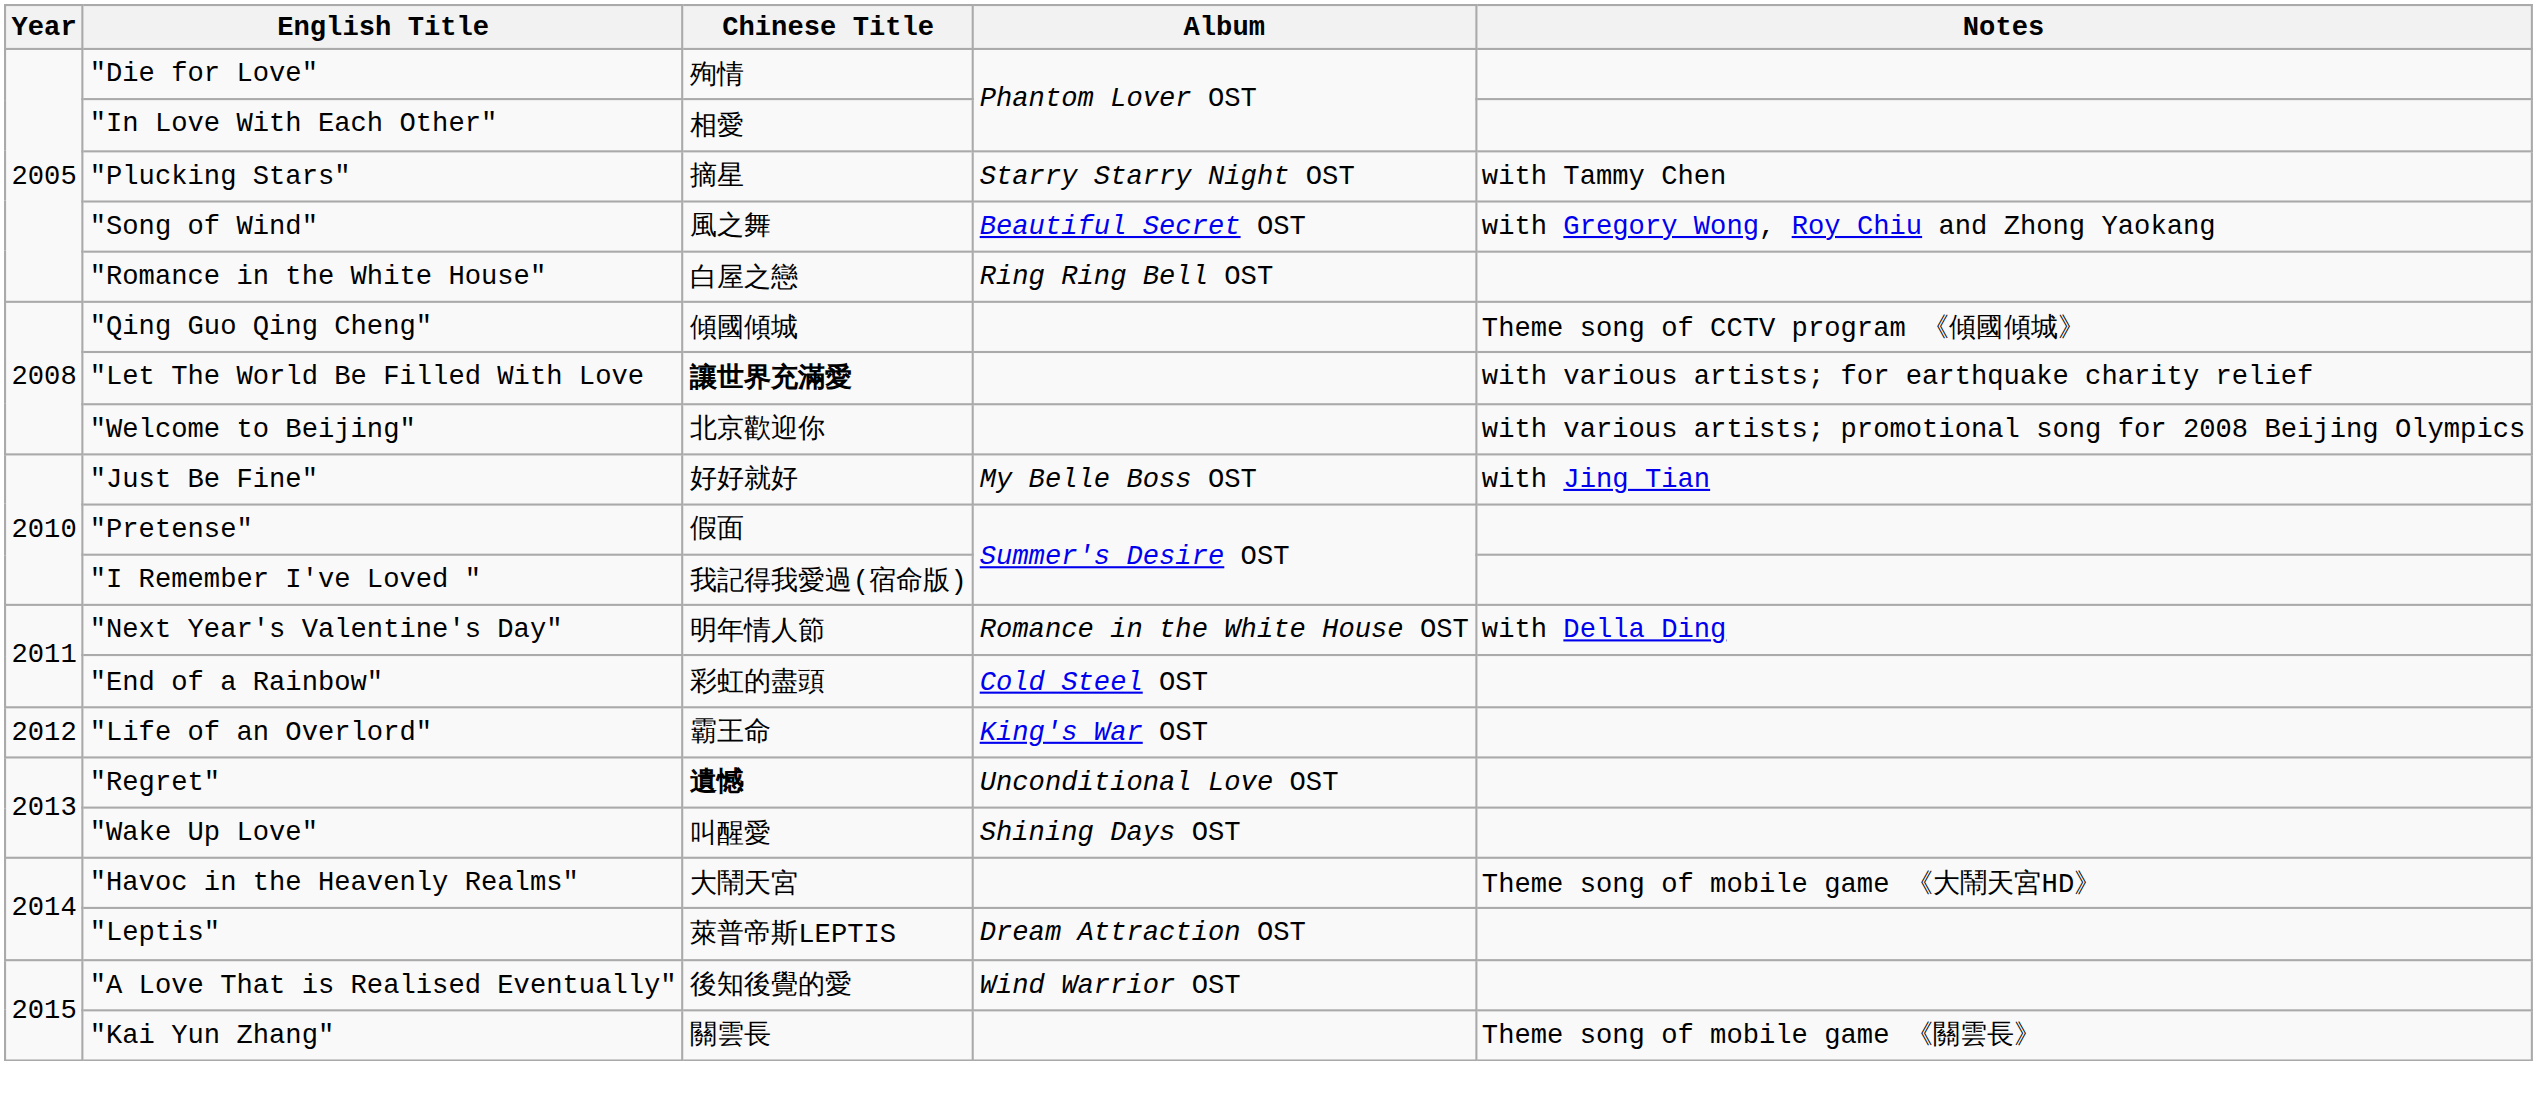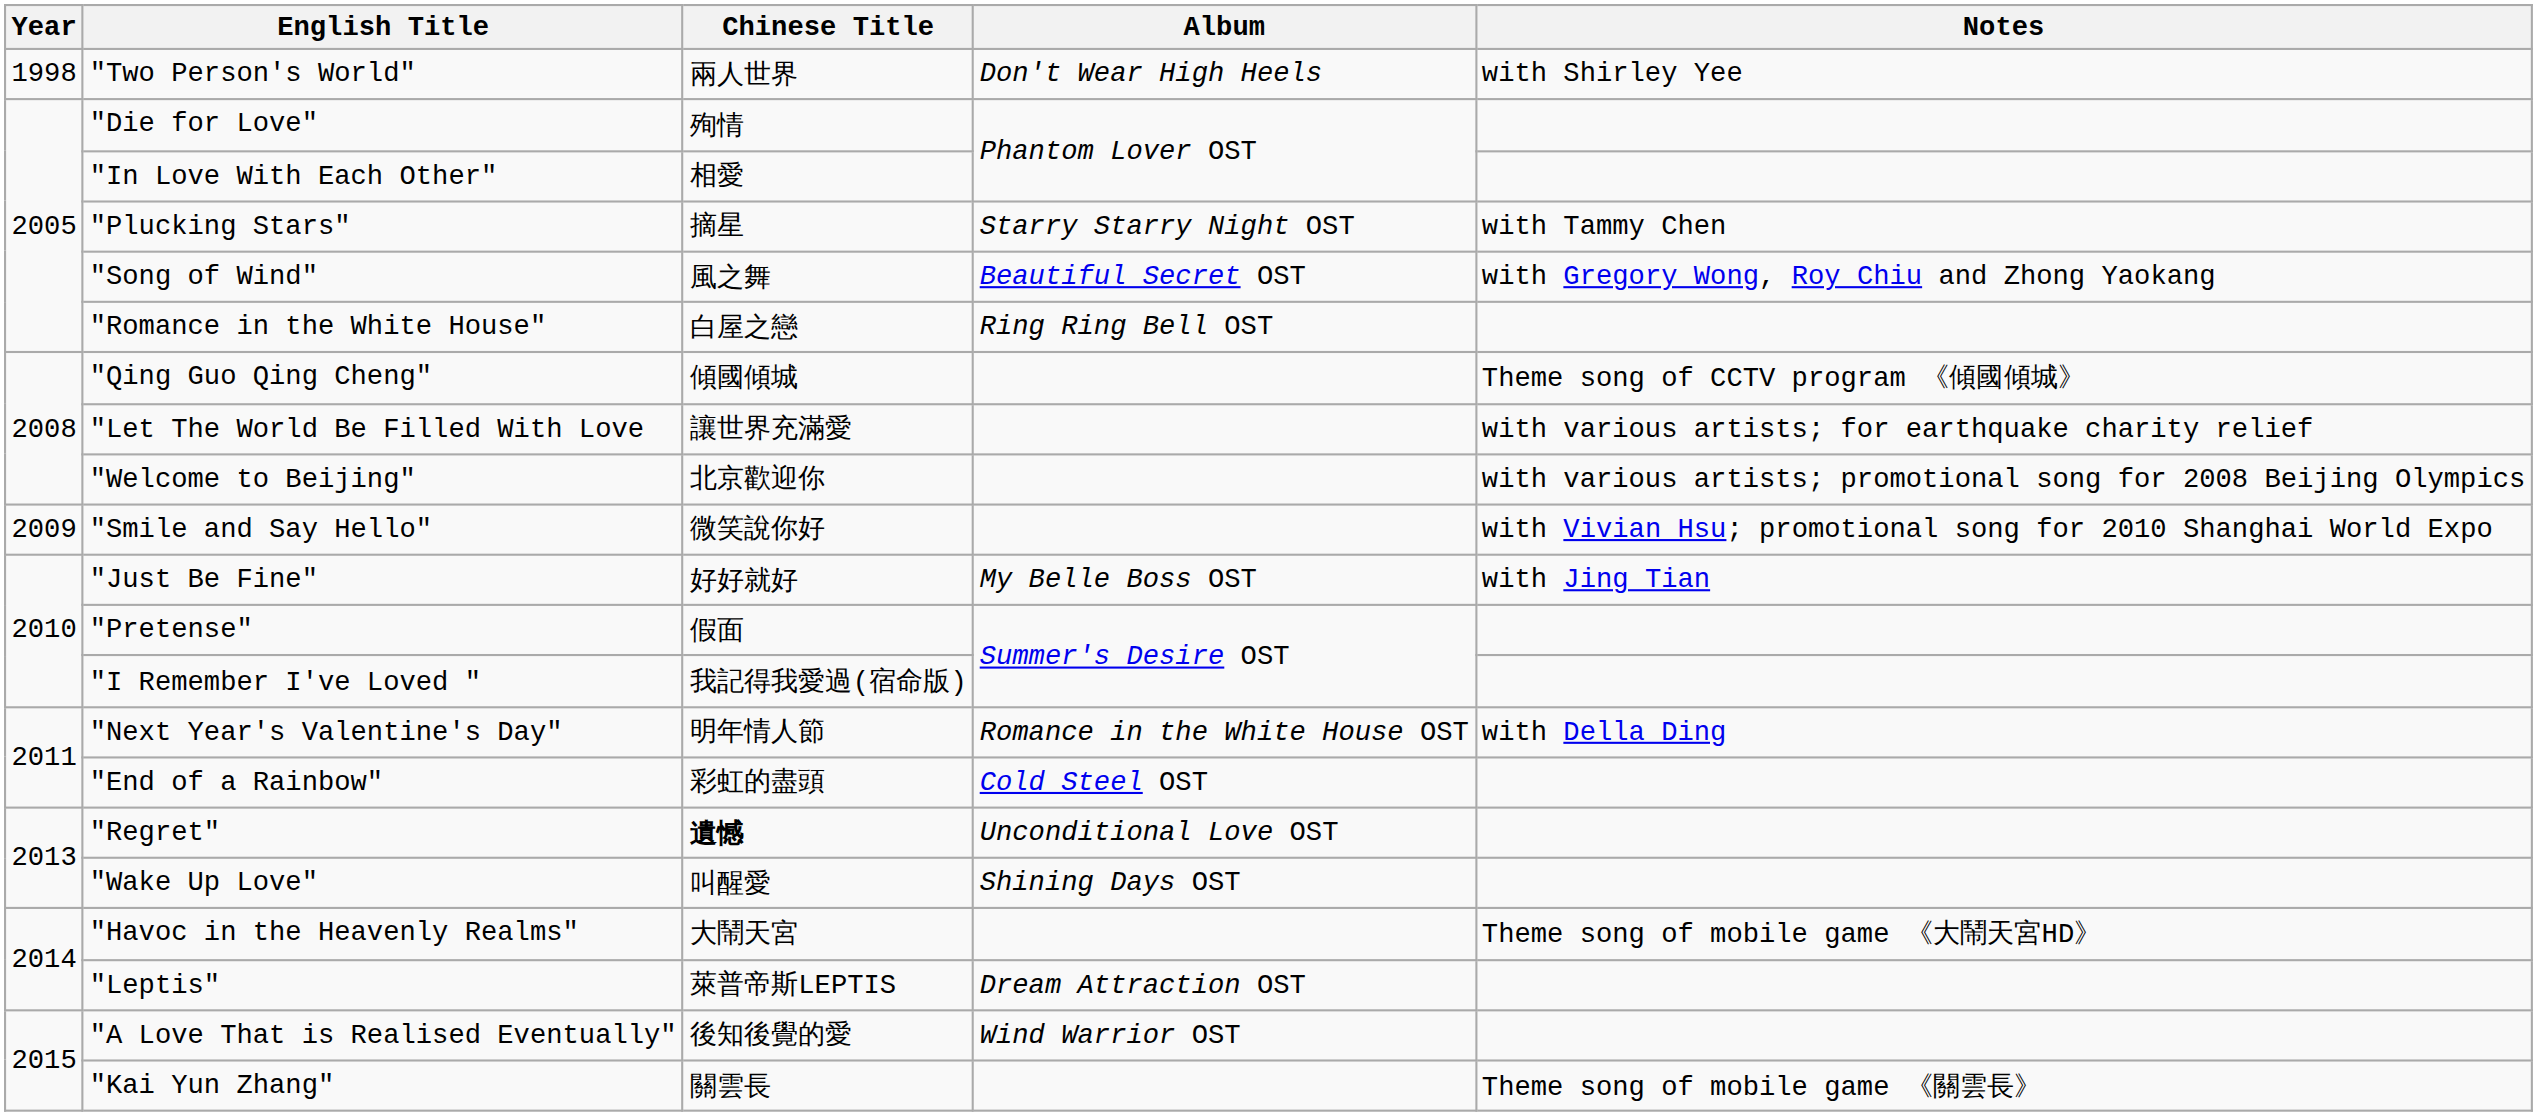+ row: 1998 | "Two Person's World" | 兩人世界 | Don't Wear High Heels | with Shirley Yee
"Let The World Be Filled With Love | Chinese Title: bold -> normal
+ row: 2009 | "Smile and Say Hello" | 微笑說你好 | with Vivian Hsu; promotional song for 2010 Shanghai World Expo
- row: 2012 | "Life of an Overlord" | 霸王命 | King's War OST
